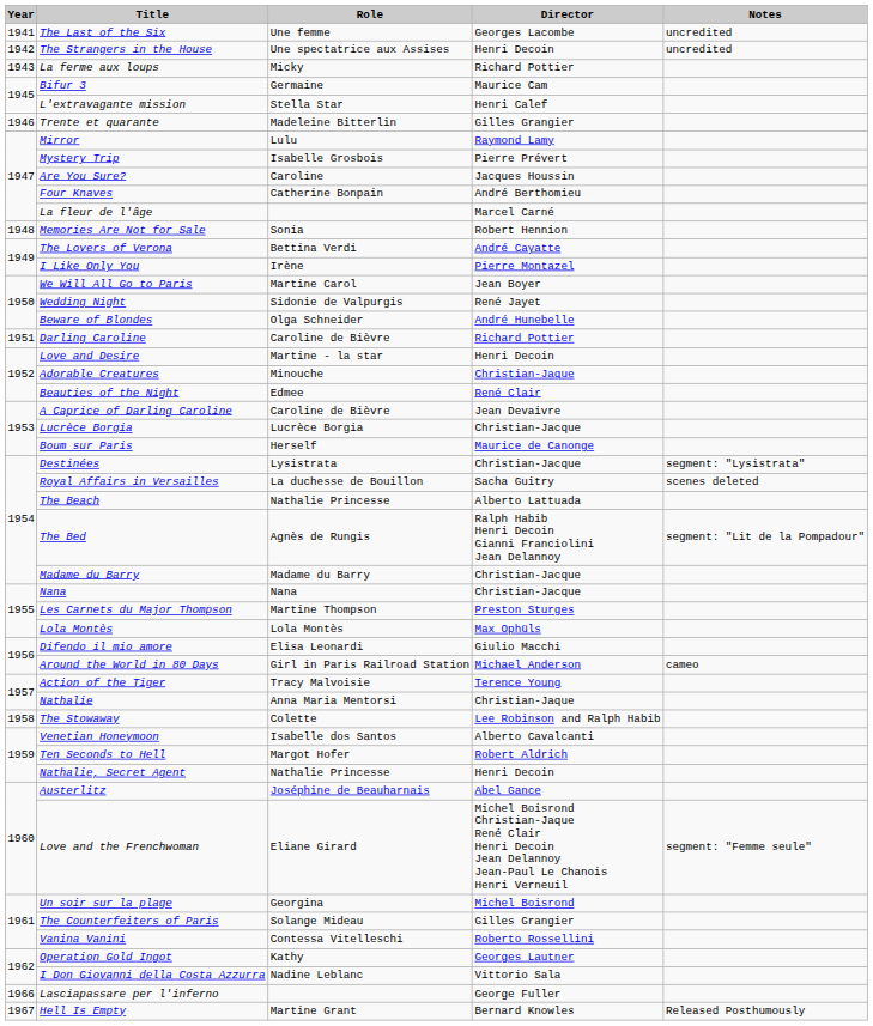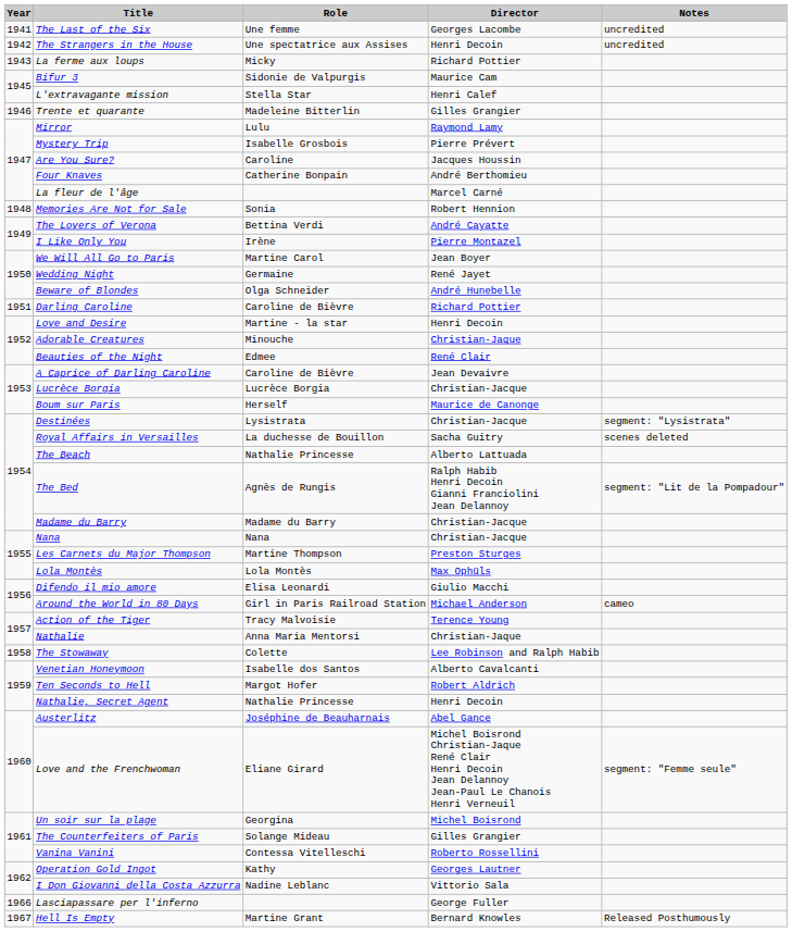Bifur 3 | Role: Germaine -> Sidonie de Valpurgis
Wedding Night | Role: Sidonie de Valpurgis -> Germaine
